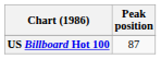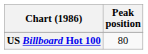US Billboard Hot 100 | Peak position: 87 -> 80
